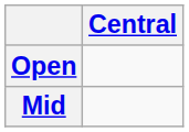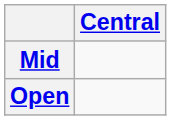rows swapped: Mid <-> Open
